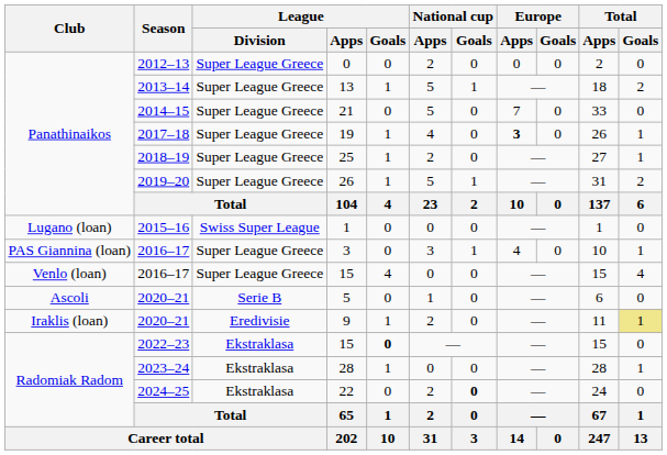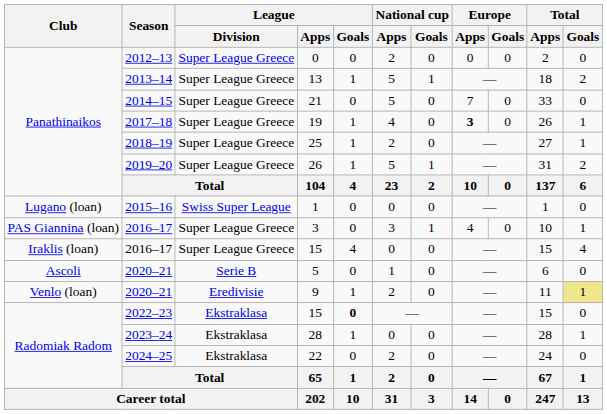2016–17 / 15 | Club: Venlo (loan) -> Iraklis (loan)
9 | Club: Iraklis (loan) -> Venlo (loan)
22 | National cup / Goals: bold -> normal
